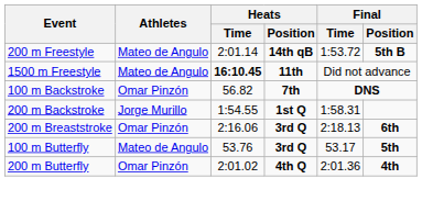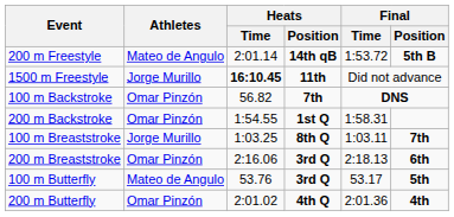1500 m Freestyle | Athletes: Mateo de Angulo -> Jorge Murillo
200 m Backstroke | Athletes: Jorge Murillo -> Omar Pinzón
+ row: 100 m Breaststroke | Jorge Murillo | 1:03.25 | 8th Q | 1:03.11 | 7th
